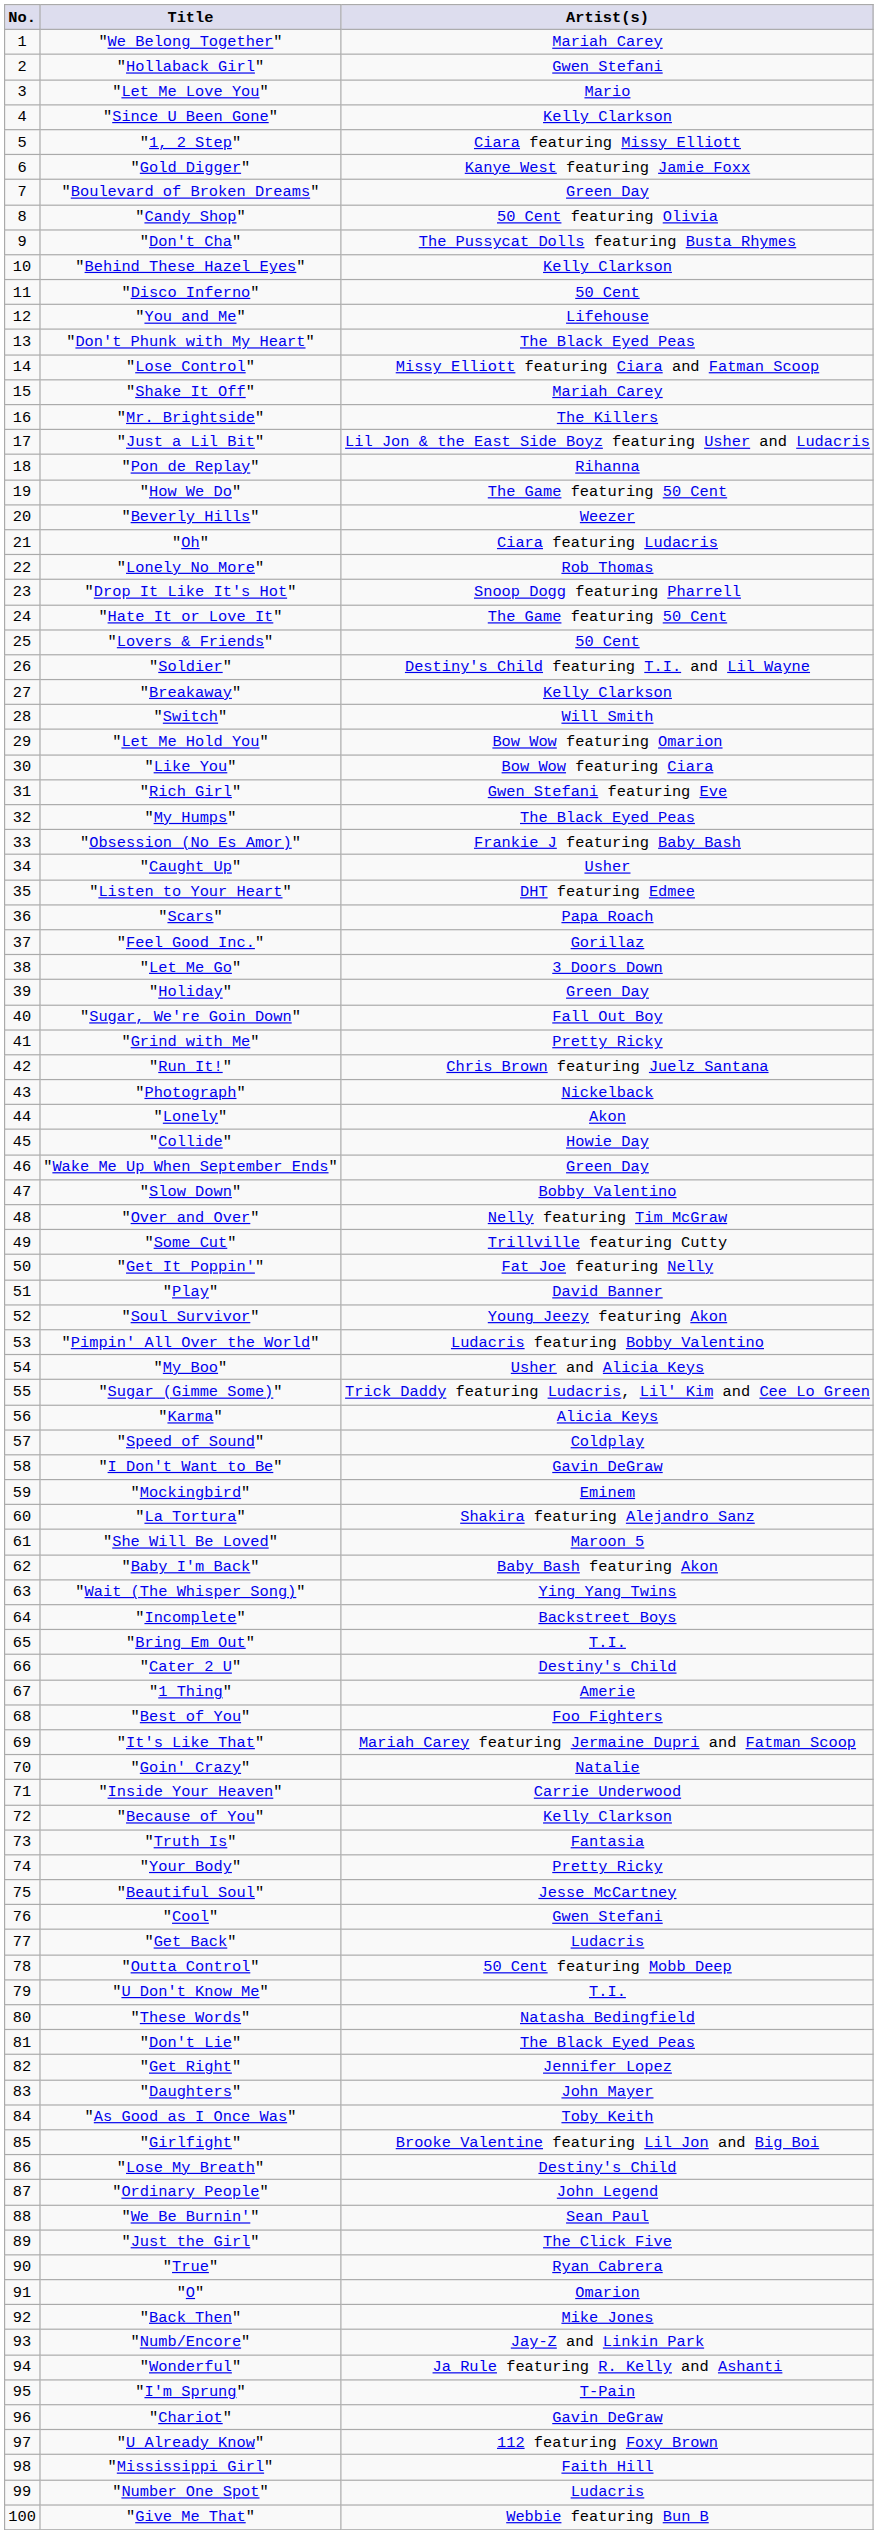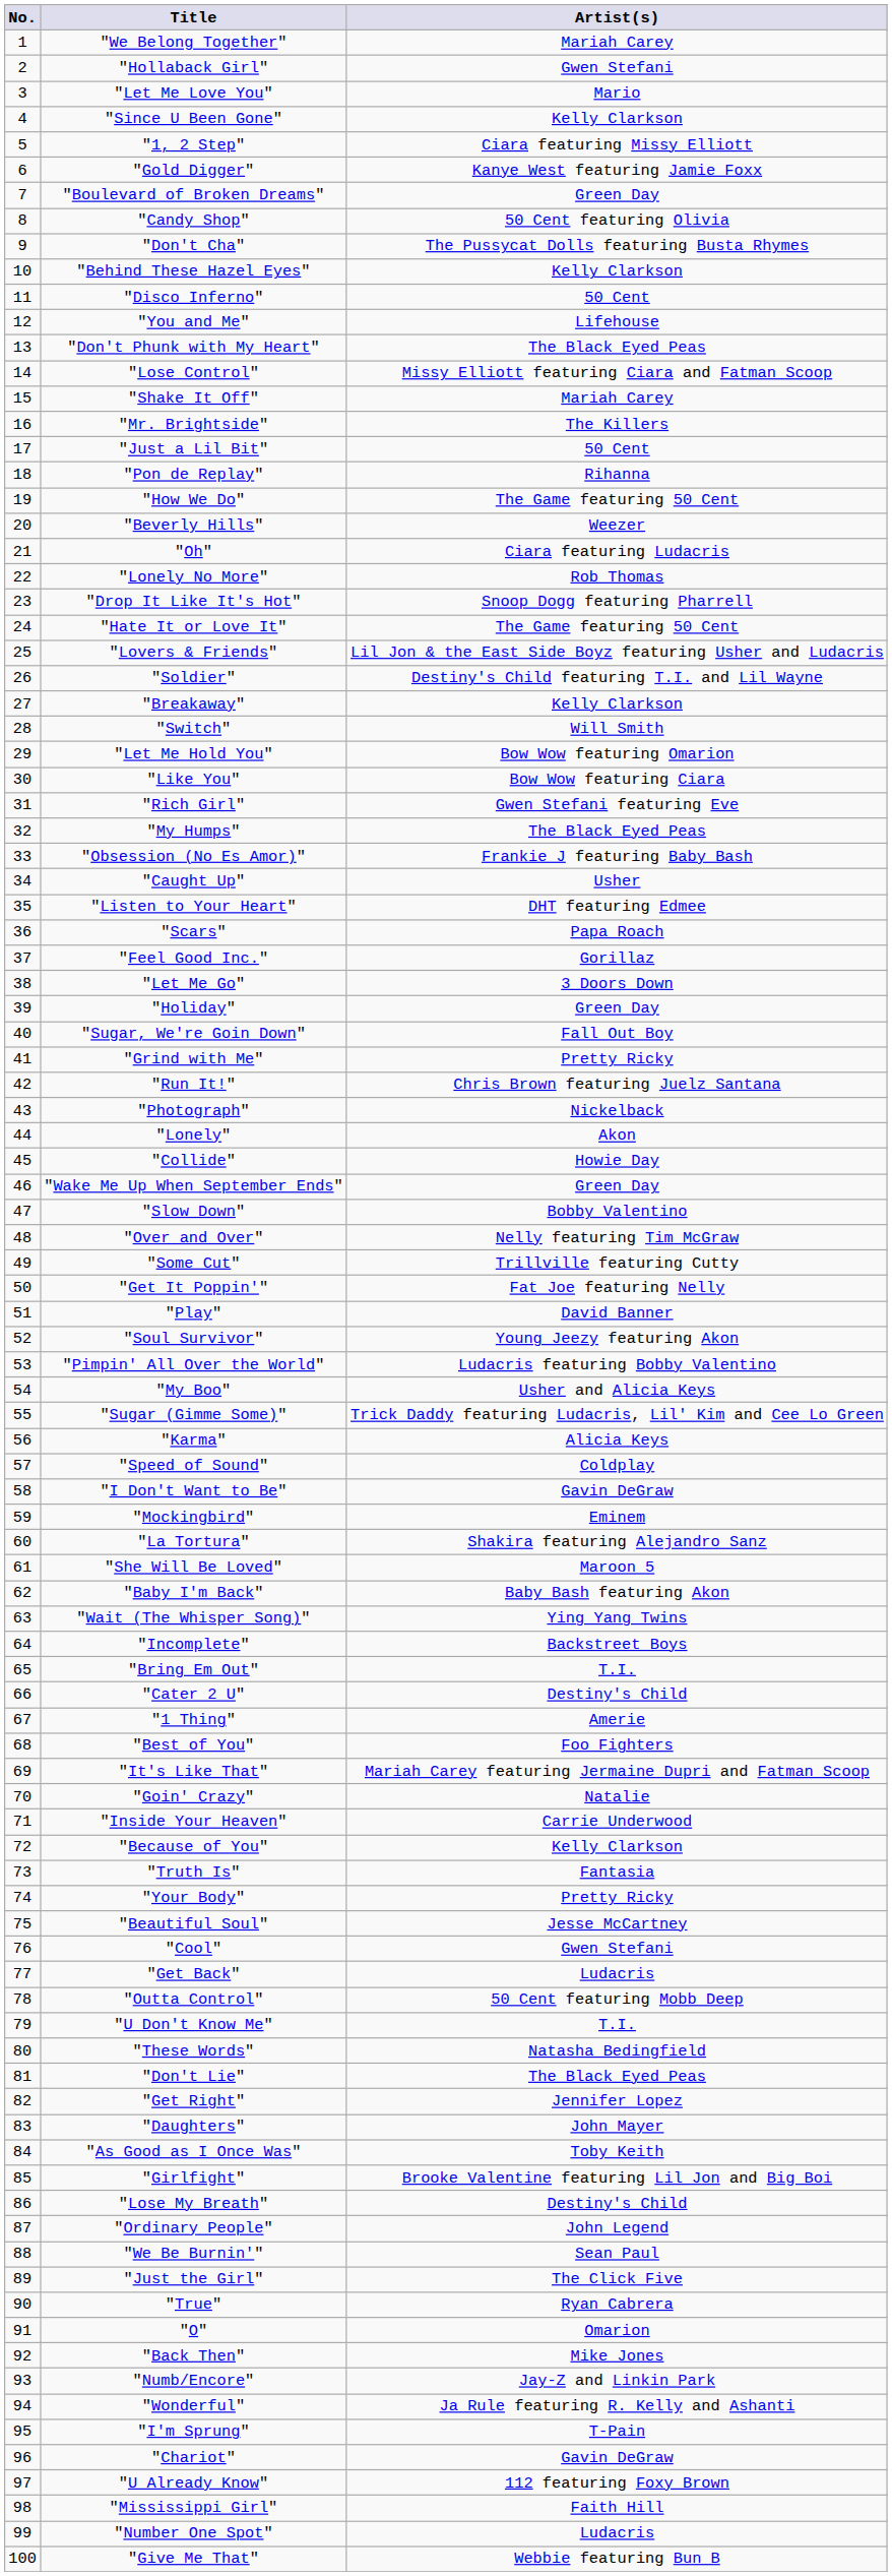"Just a Lil Bit" | Artist(s): Lil Jon & the East Side Boyz featuring Usher and Ludacris -> 50 Cent
"Lovers & Friends" | Artist(s): 50 Cent -> Lil Jon & the East Side Boyz featuring Usher and Ludacris
